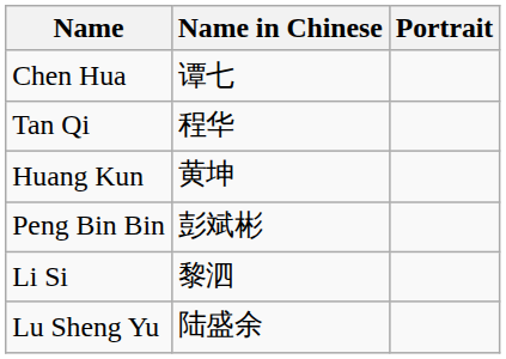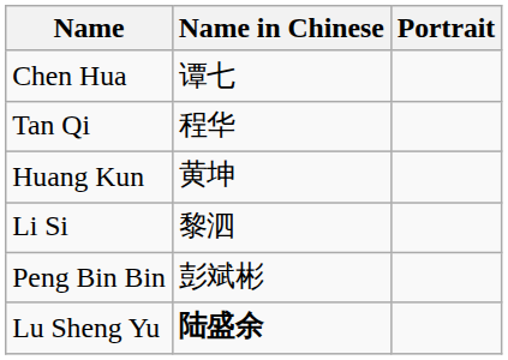rows swapped: Li Si <-> Peng Bin Bin
Lu Sheng Yu | Name in Chinese: normal -> bold
